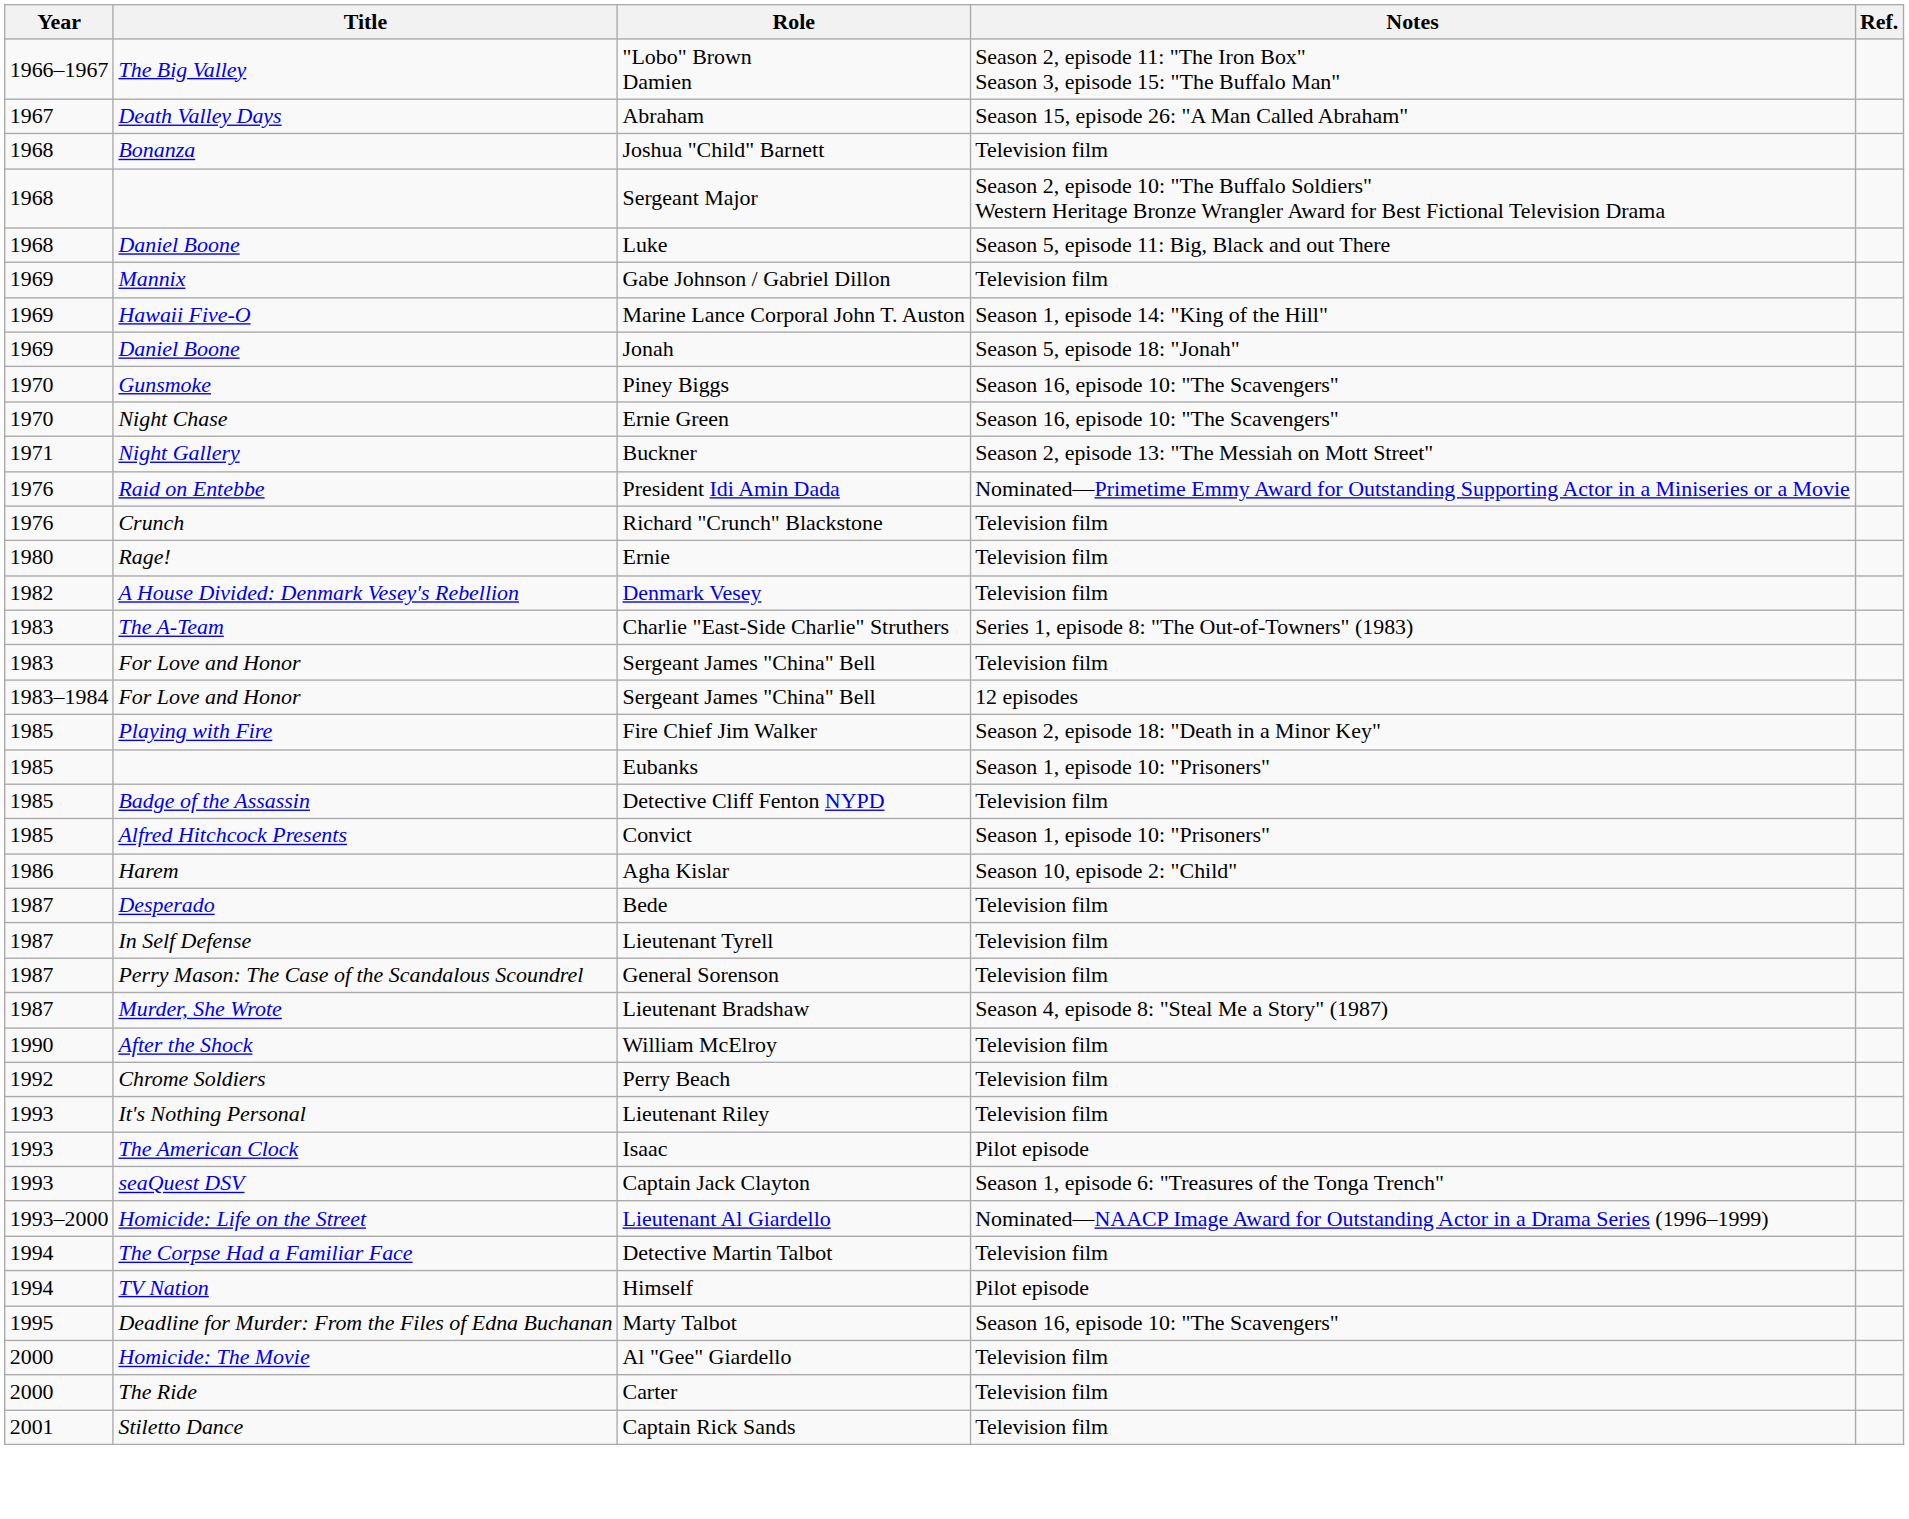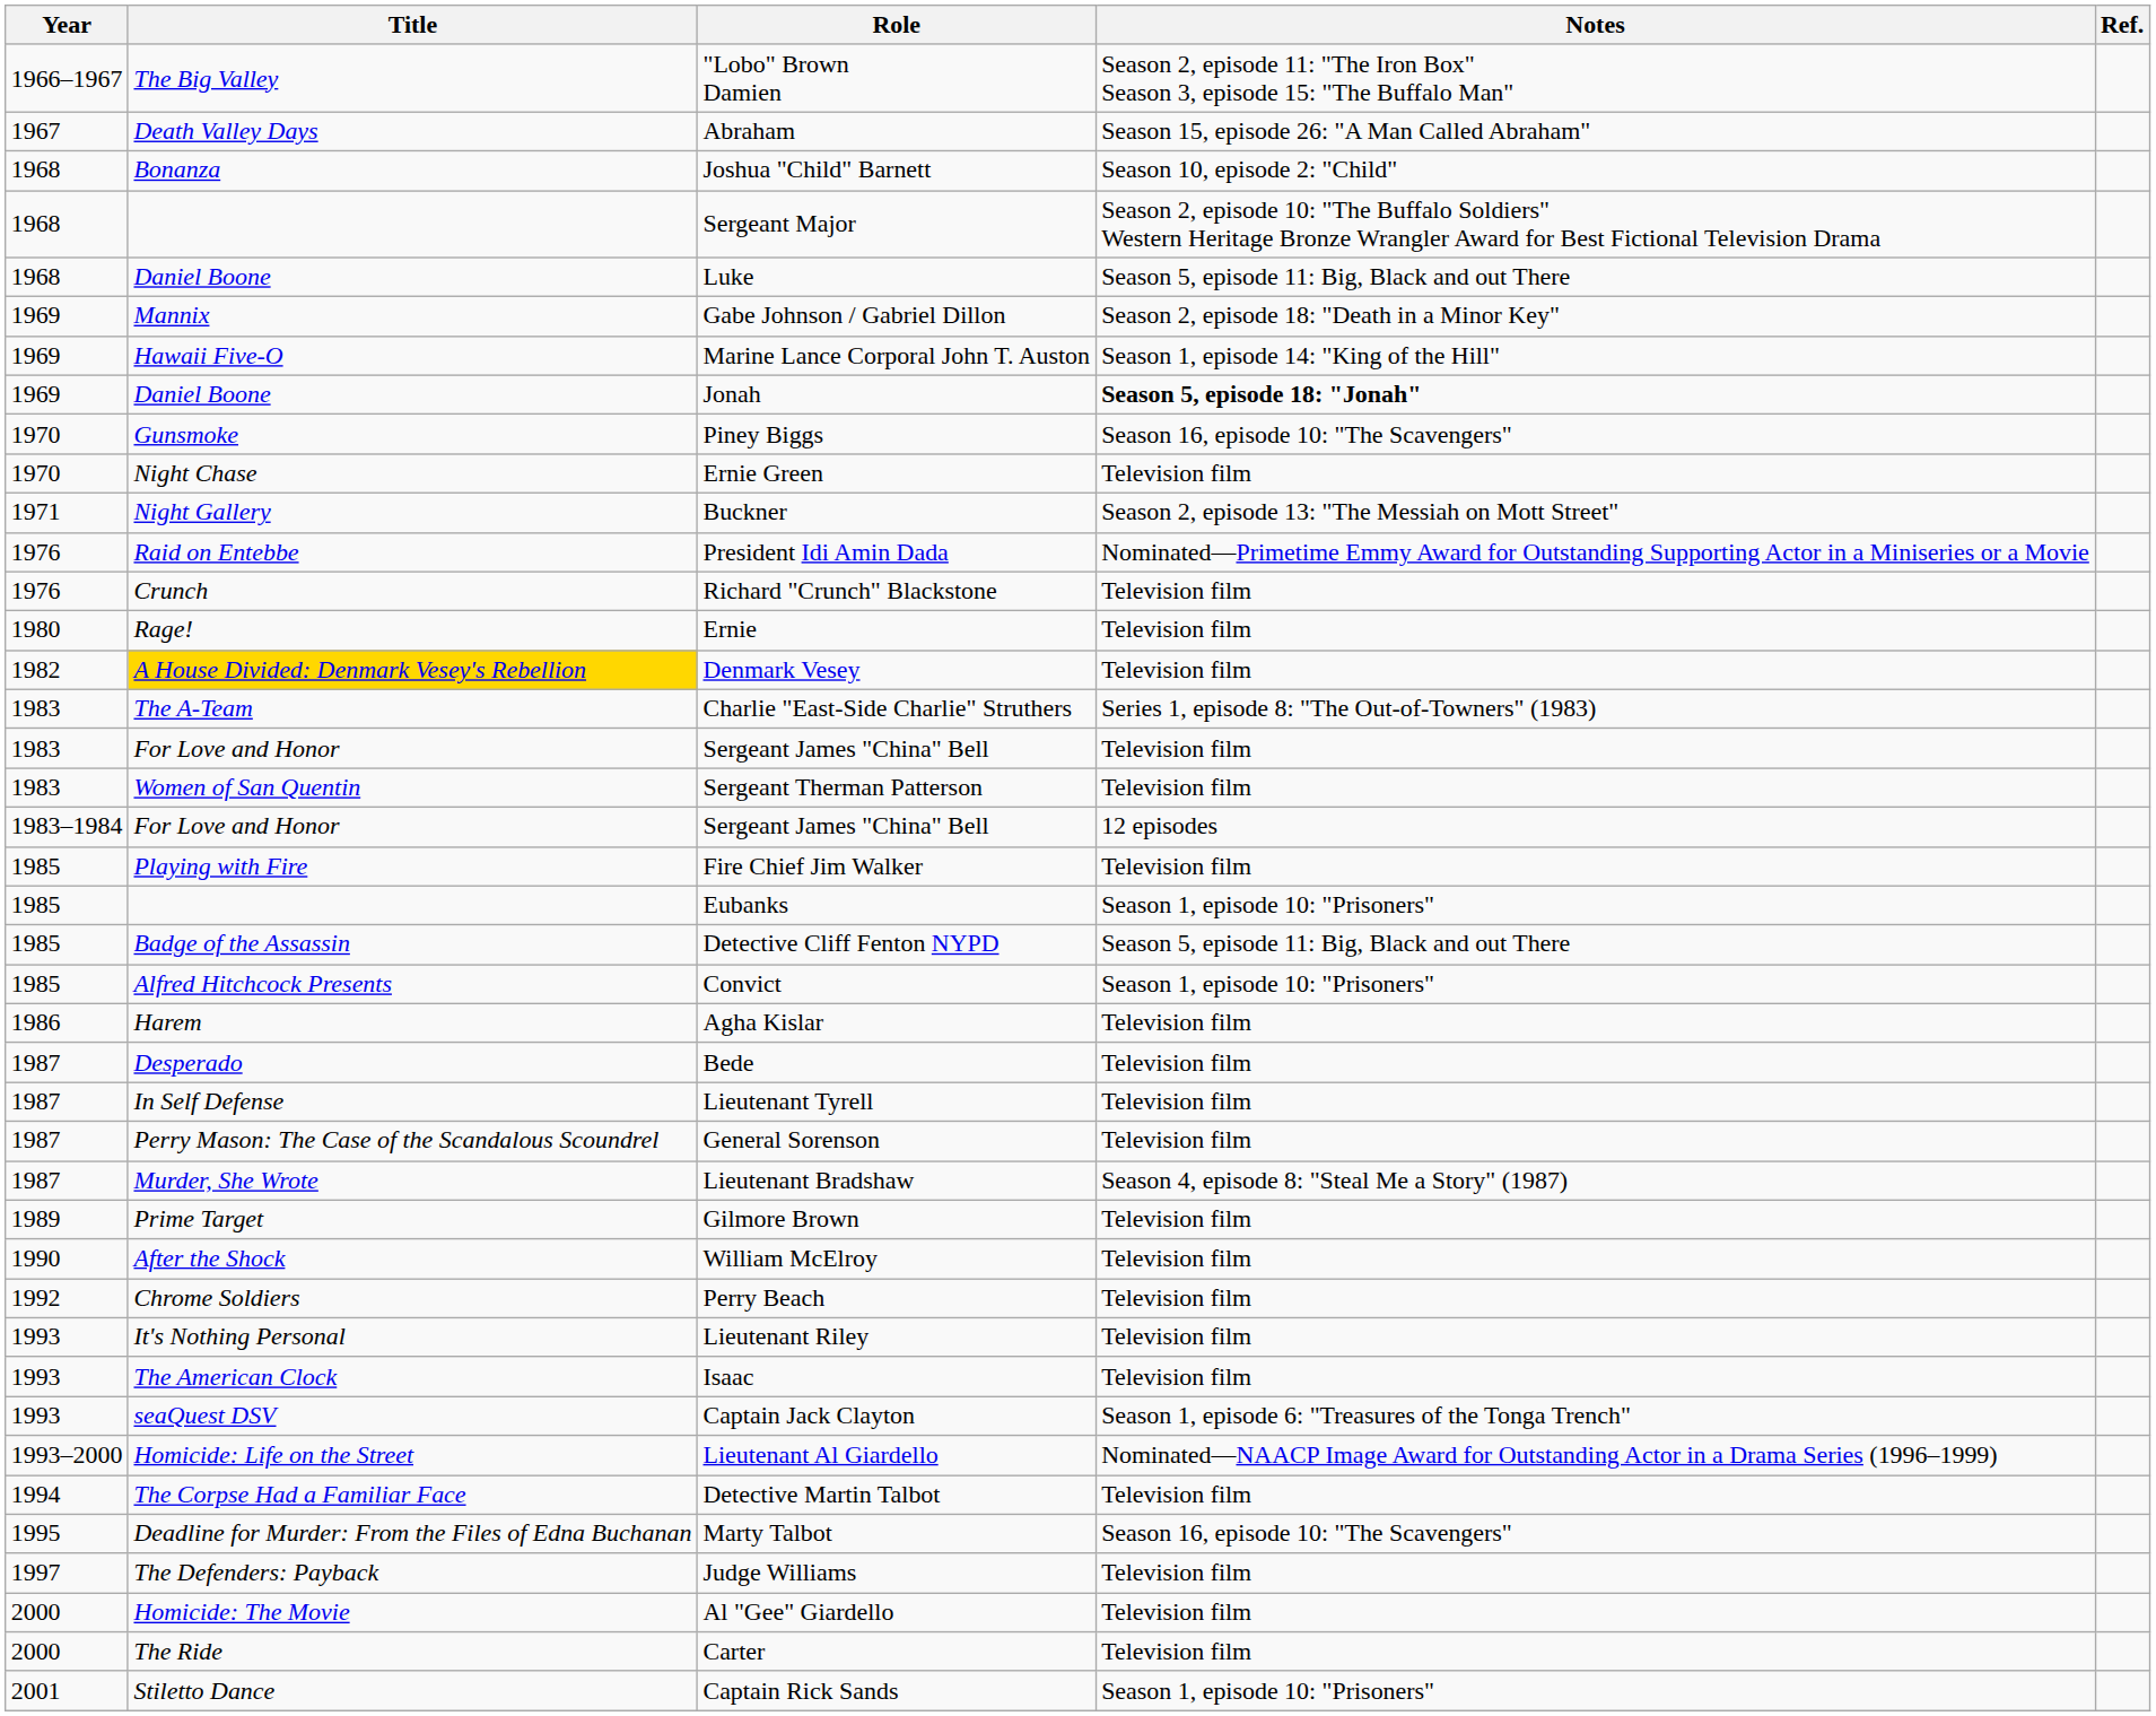Joshua "Child" Barnett | Notes: Television film -> Season 10, episode 2: "Child"
Gabe Johnson / Gabriel Dillon | Notes: Television film -> Season 2, episode 18: "Death in a Minor Key"
Jonah | Notes: normal -> bold
Ernie Green | Notes: Season 16, episode 10: "The Scavengers" -> Television film
Denmark Vesey | Title: no background -> gold background
+ row: 1983 | Women of San Quentin | Sergeant Therman Patterson | Television film
Fire Chief Jim Walker | Notes: Season 2, episode 18: "Death in a Minor Key" -> Television film
Detective Cliff Fenton NYPD | Notes: Television film -> Season 5, episode 11: Big, Black and out There
Agha Kislar | Notes: Season 10, episode 2: "Child" -> Television film
+ row: 1989 | Prime Target | Gilmore Brown | Television film
Isaac | Notes: Pilot episode -> Television film
- row: 1994 | TV Nation | Himself | Pilot episode
+ row: 1997 | The Defenders: Payback | Judge Williams | Television film
Captain Rick Sands | Notes: Television film -> Season 1, episode 10: "Prisoners"
